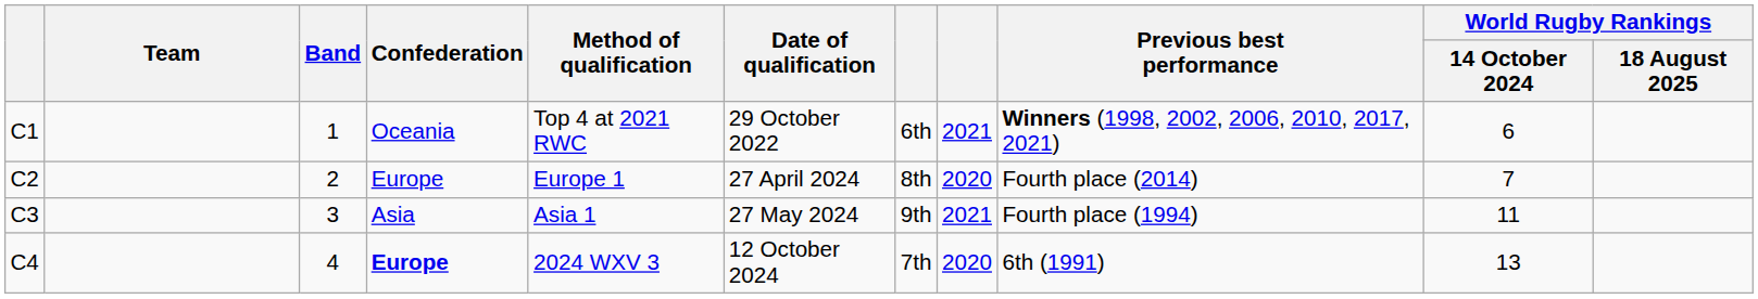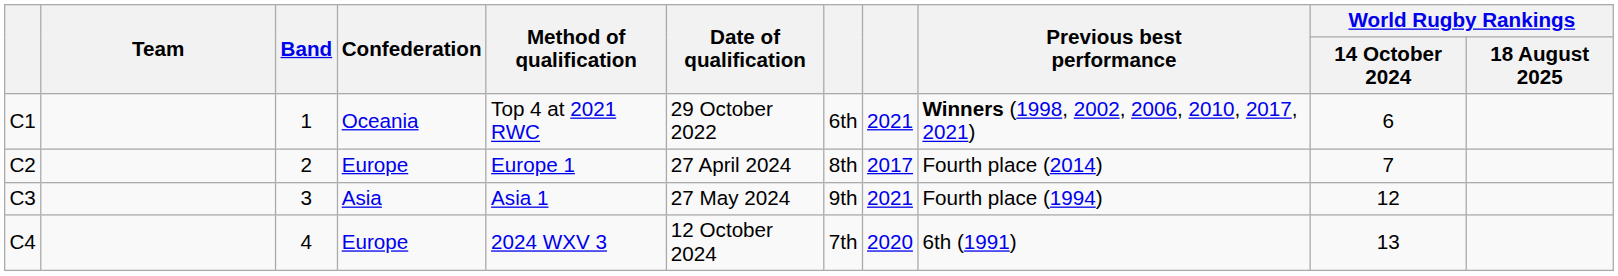C2 | column 8: 2020 -> 2017
C3 | World Rugby Rankings / 14 October 2024: 11 -> 12
C4 | Confederation: bold -> normal
